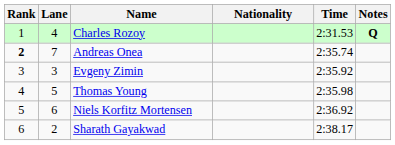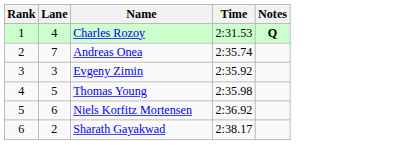- column: Nationality
Andreas Onea | Rank: bold -> normal
